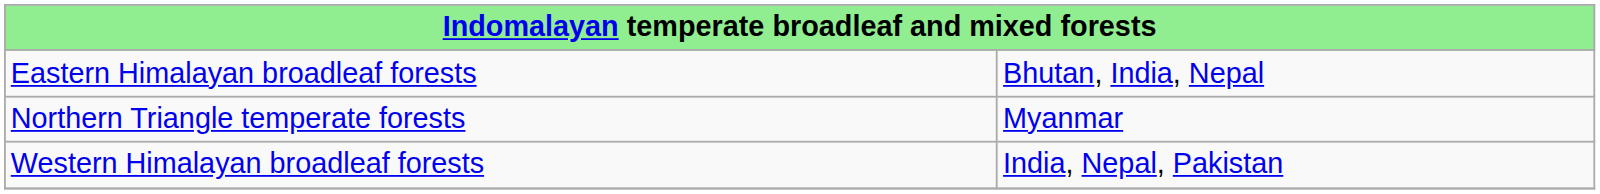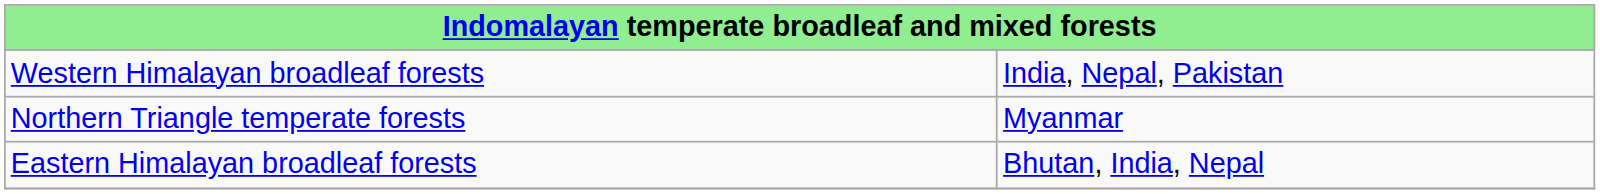rows swapped: Eastern Himalayan broadleaf forests <-> Western Himalayan broadleaf forests
